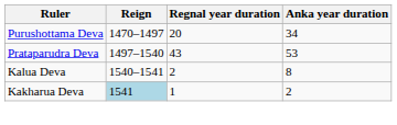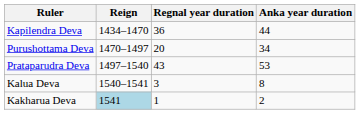+ row: Kapilendra Deva | 1434–1470 | 36 | 44
Kalua Deva | Regnal year duration: 2 -> 3
